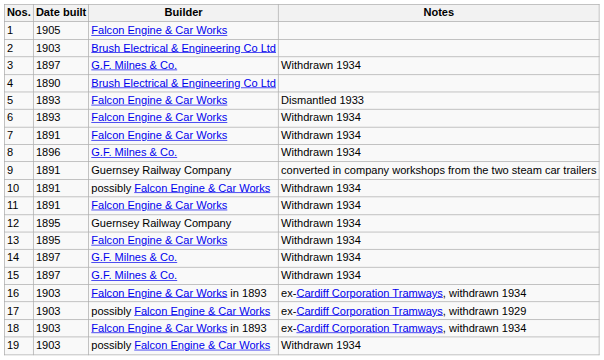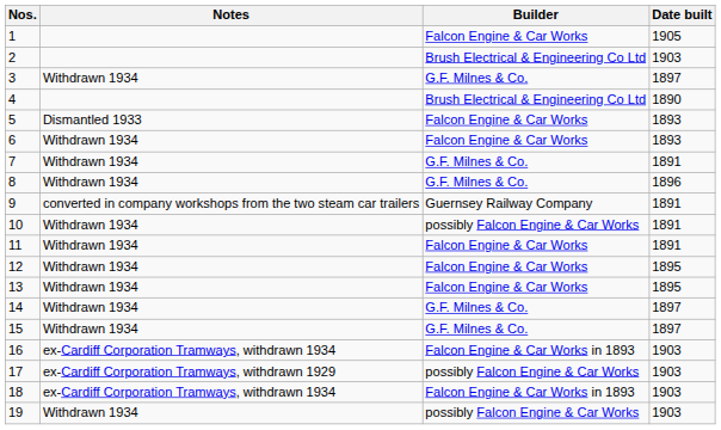columns swapped: Date built <-> Notes
7 | Builder: Falcon Engine & Car Works -> G.F. Milnes & Co.
12 | Builder: Guernsey Railway Company -> Falcon Engine & Car Works
